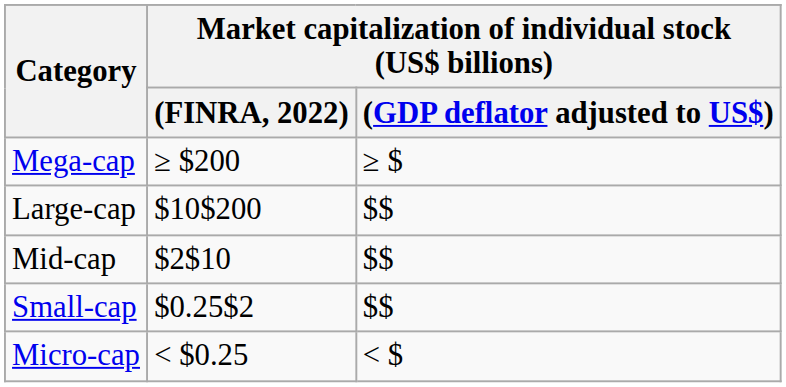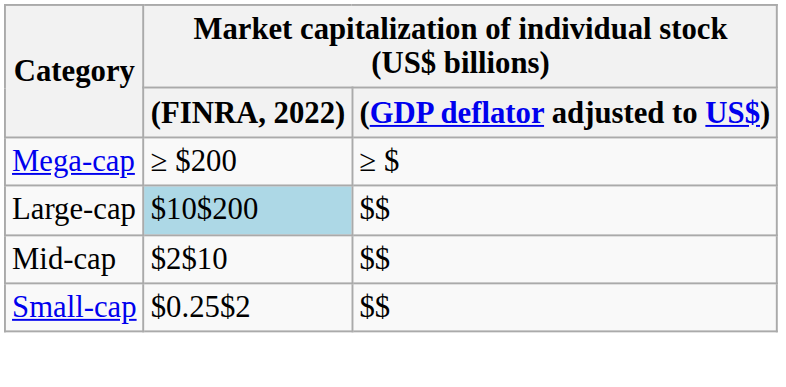Large-cap | column 2: no background -> lightblue background
- row: Micro-cap | < $0.25 | < $
